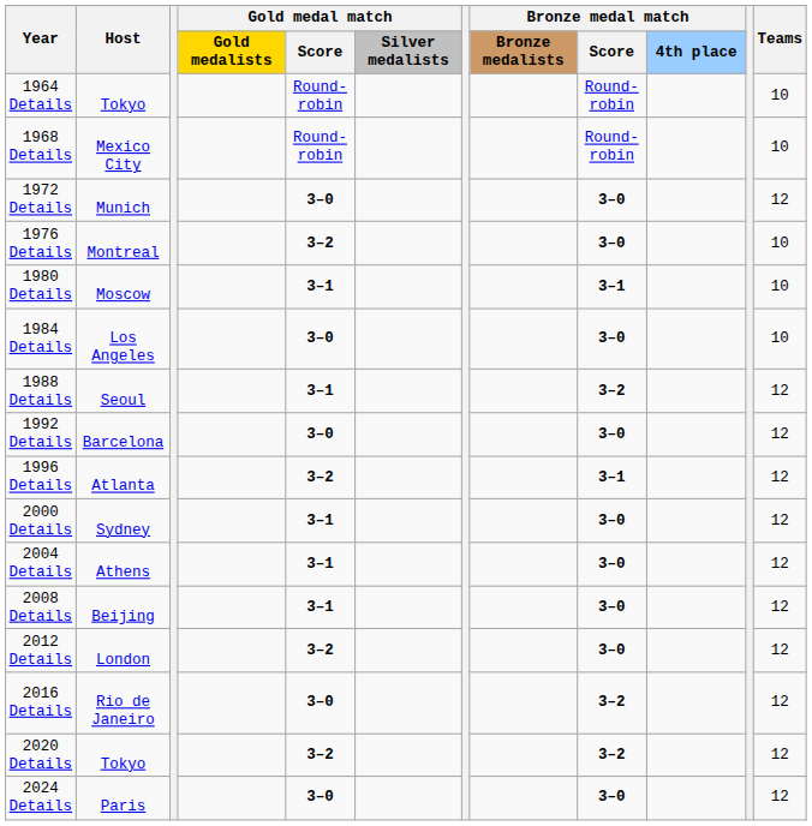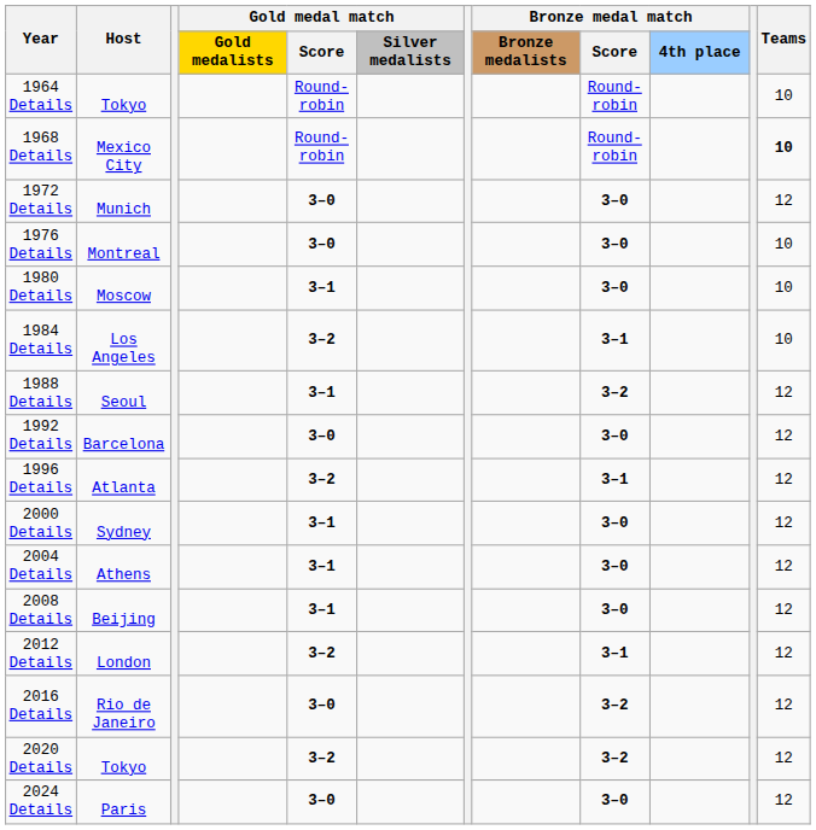1968 Details | Teams: normal -> bold
1976 Details | Gold medal match / Score: 3–2 -> 3–0
1980 Details | Bronze medal match / Score: 3–1 -> 3–0
1984 Details | Gold medal match / Score: 3–0 -> 3–2
1984 Details | Bronze medal match / Score: 3–0 -> 3–1
2012 Details | Bronze medal match / Score: 3–0 -> 3–1
